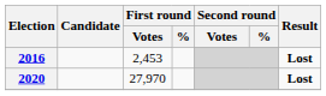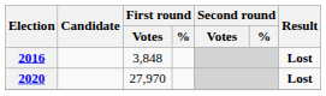2016 | First round / Votes: 2,453 -> 3,848
